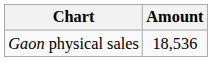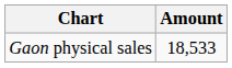Gaon physical sales | Amount: 18,536 -> 18,533
